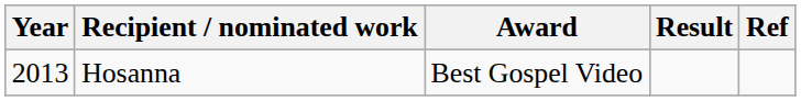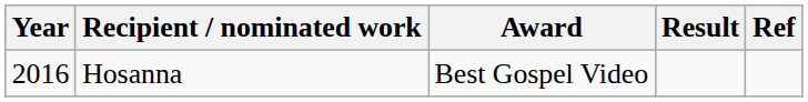Hosanna | Year: 2013 -> 2016
